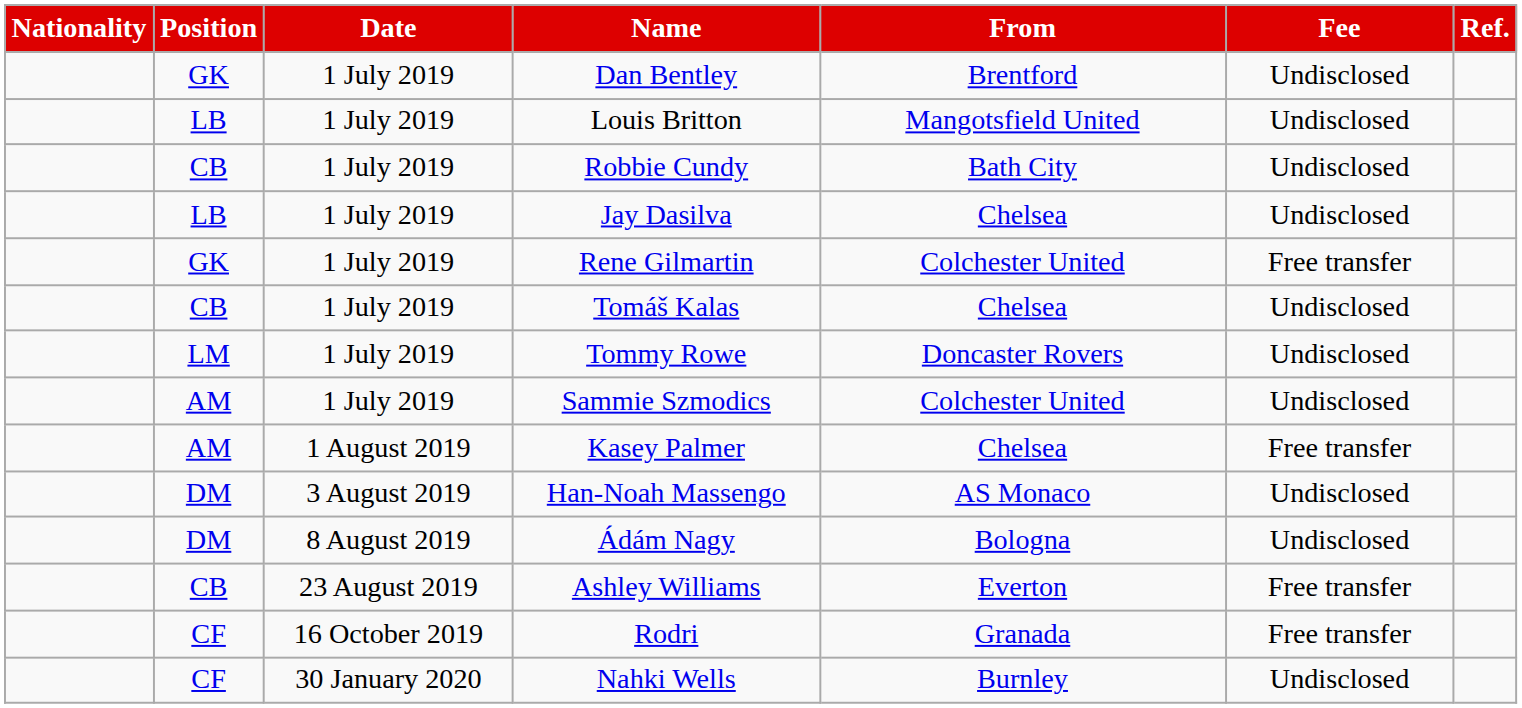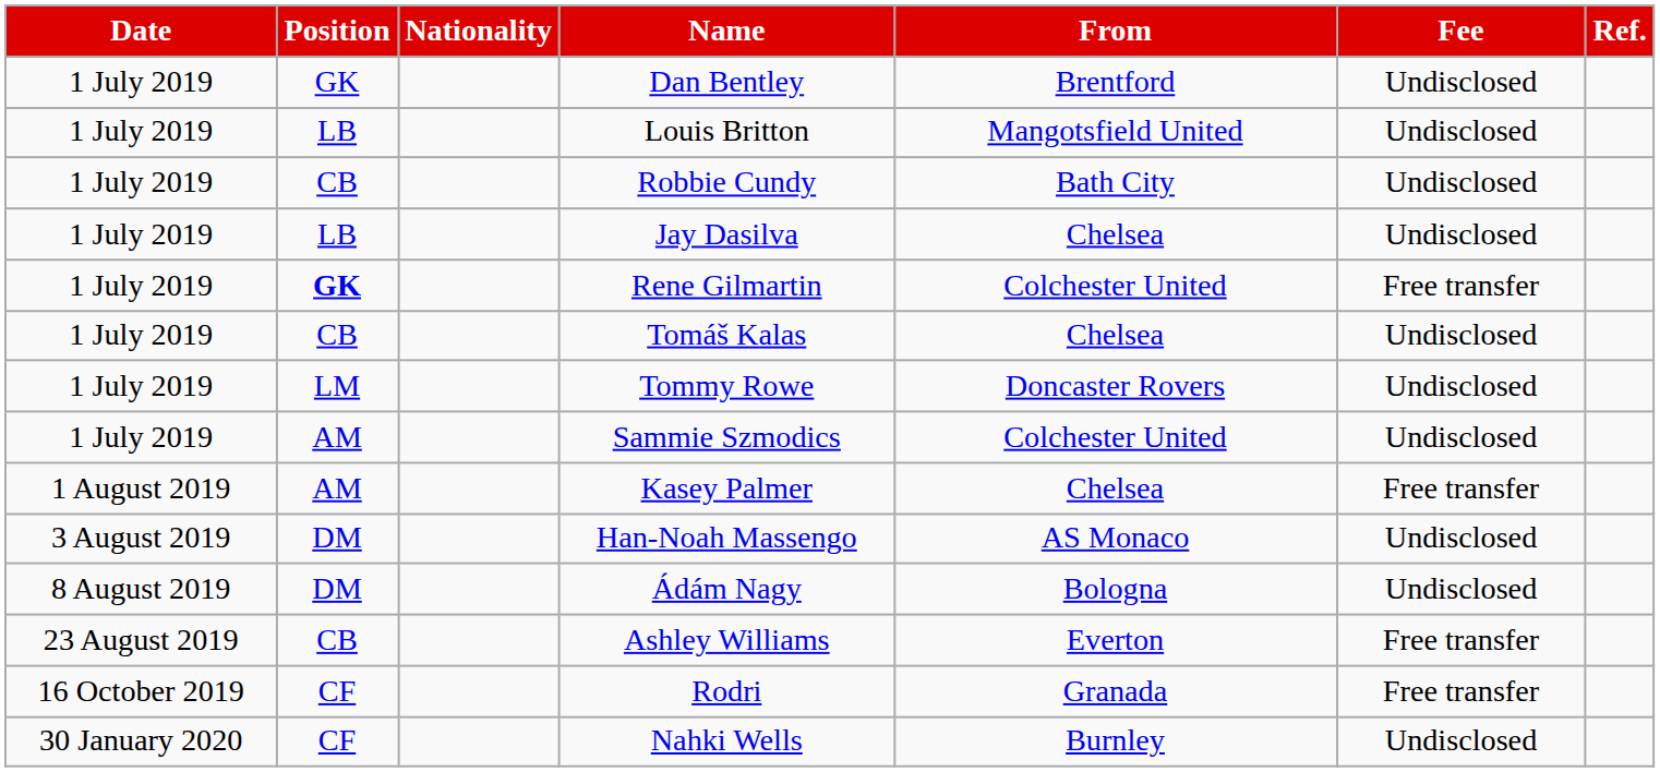columns swapped: Date <-> Nationality
Rene Gilmartin | Position: normal -> bold
